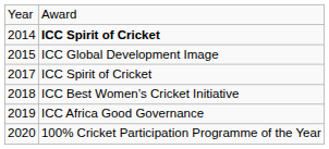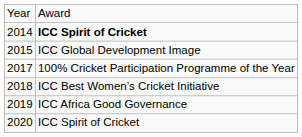2017 | column 2: ICC Spirit of Cricket -> 100% Cricket Participation Programme of the Year
2020 | column 2: 100% Cricket Participation Programme of the Year -> ICC Spirit of Cricket
